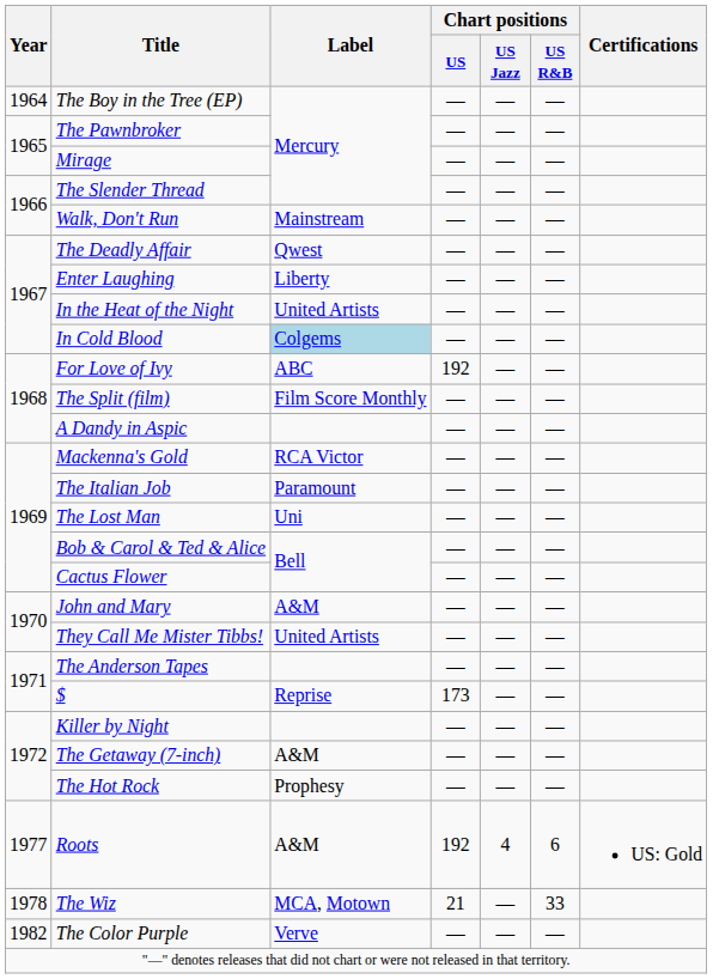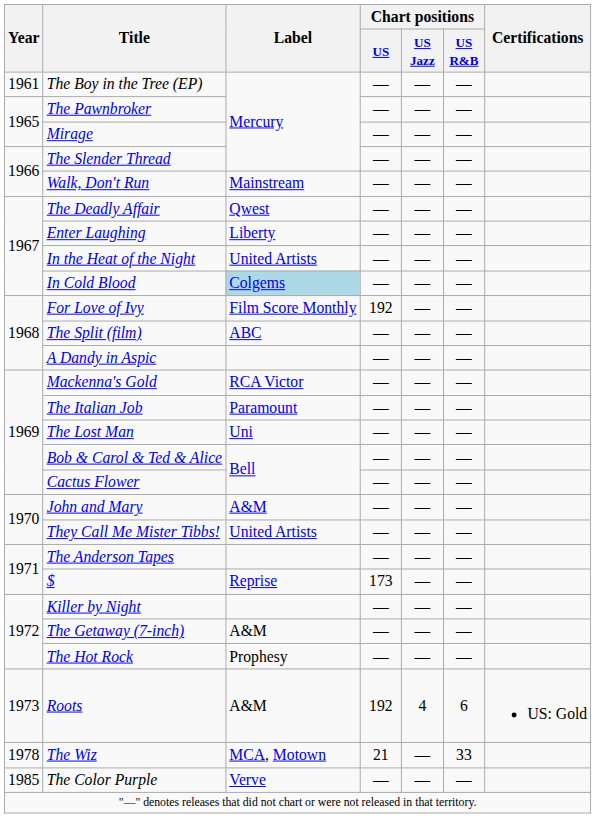The Boy in the Tree (EP) | Year: 1964 -> 1961
For Love of Ivy | Label: ABC -> Film Score Monthly
The Split (film) | Label: Film Score Monthly -> ABC
Roots | Year: 1977 -> 1973
The Color Purple | Year: 1982 -> 1985
